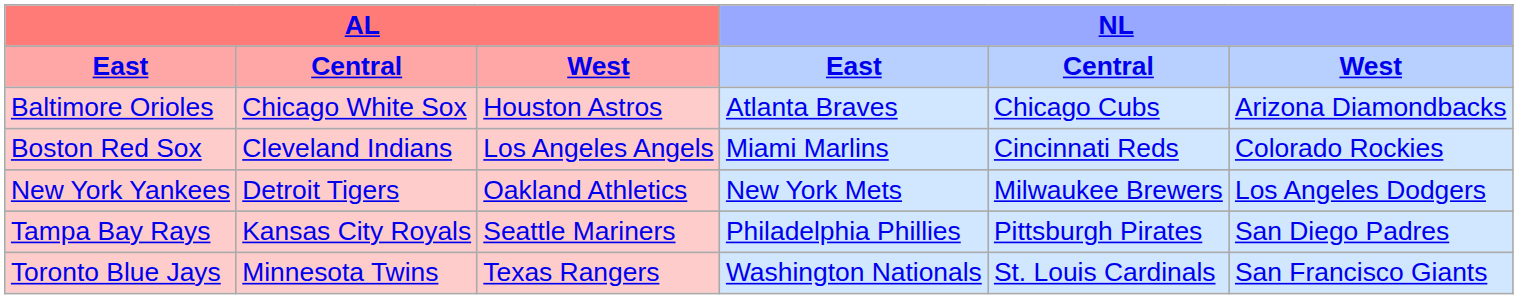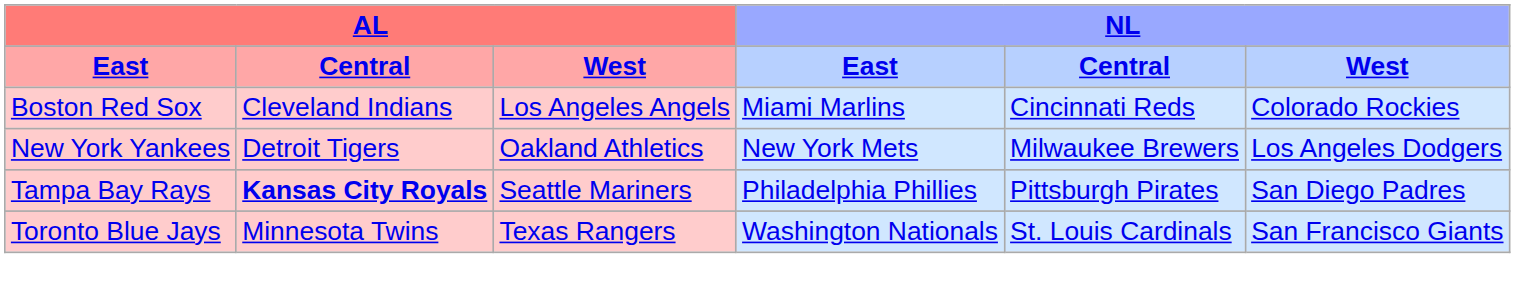- row: Baltimore Orioles | Chicago White Sox | Houston Astros | Atlanta Braves | Chicago Cubs | Arizona Diamondbacks
Tampa Bay Rays | AL / Central: normal -> bold
